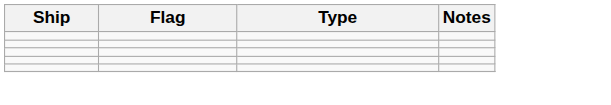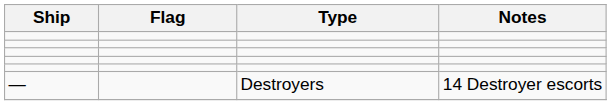+ row: — | Destroyers | 14 Destroyer escorts
